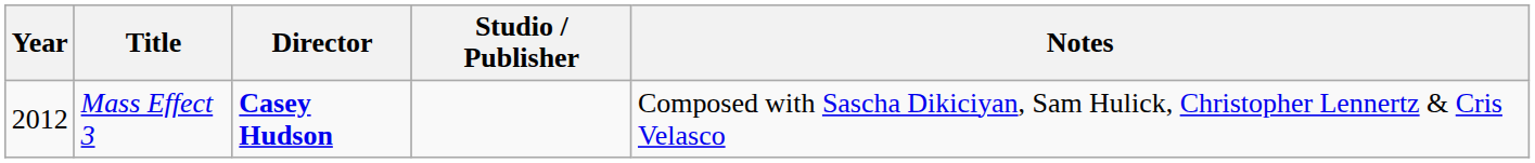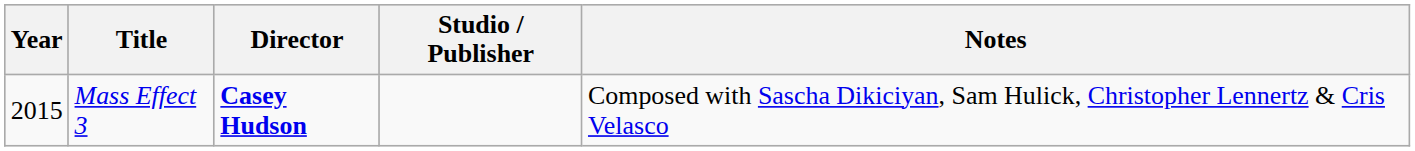Mass Effect 3 | Year: 2012 -> 2015
